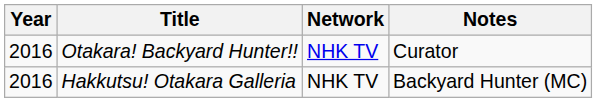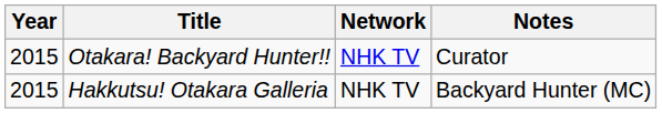Otakara! Backyard Hunter!! | Year: 2016 -> 2015
Hakkutsu! Otakara Galleria | Year: 2016 -> 2015
